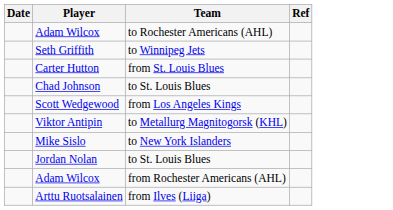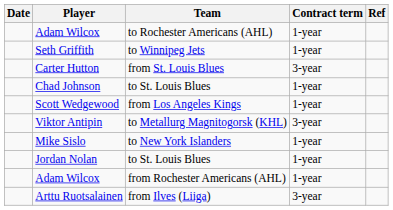+ column: Contract term | 1-year | 1-year | 3-year | 1-year | 1-year | 3-year | 1-year | 1-year | 1-year | 3-year
